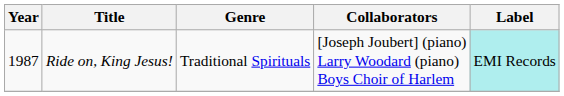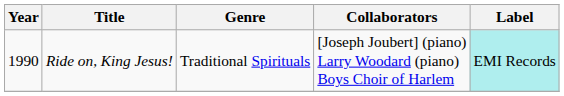Ride on, King Jesus! | Year: 1987 -> 1990
